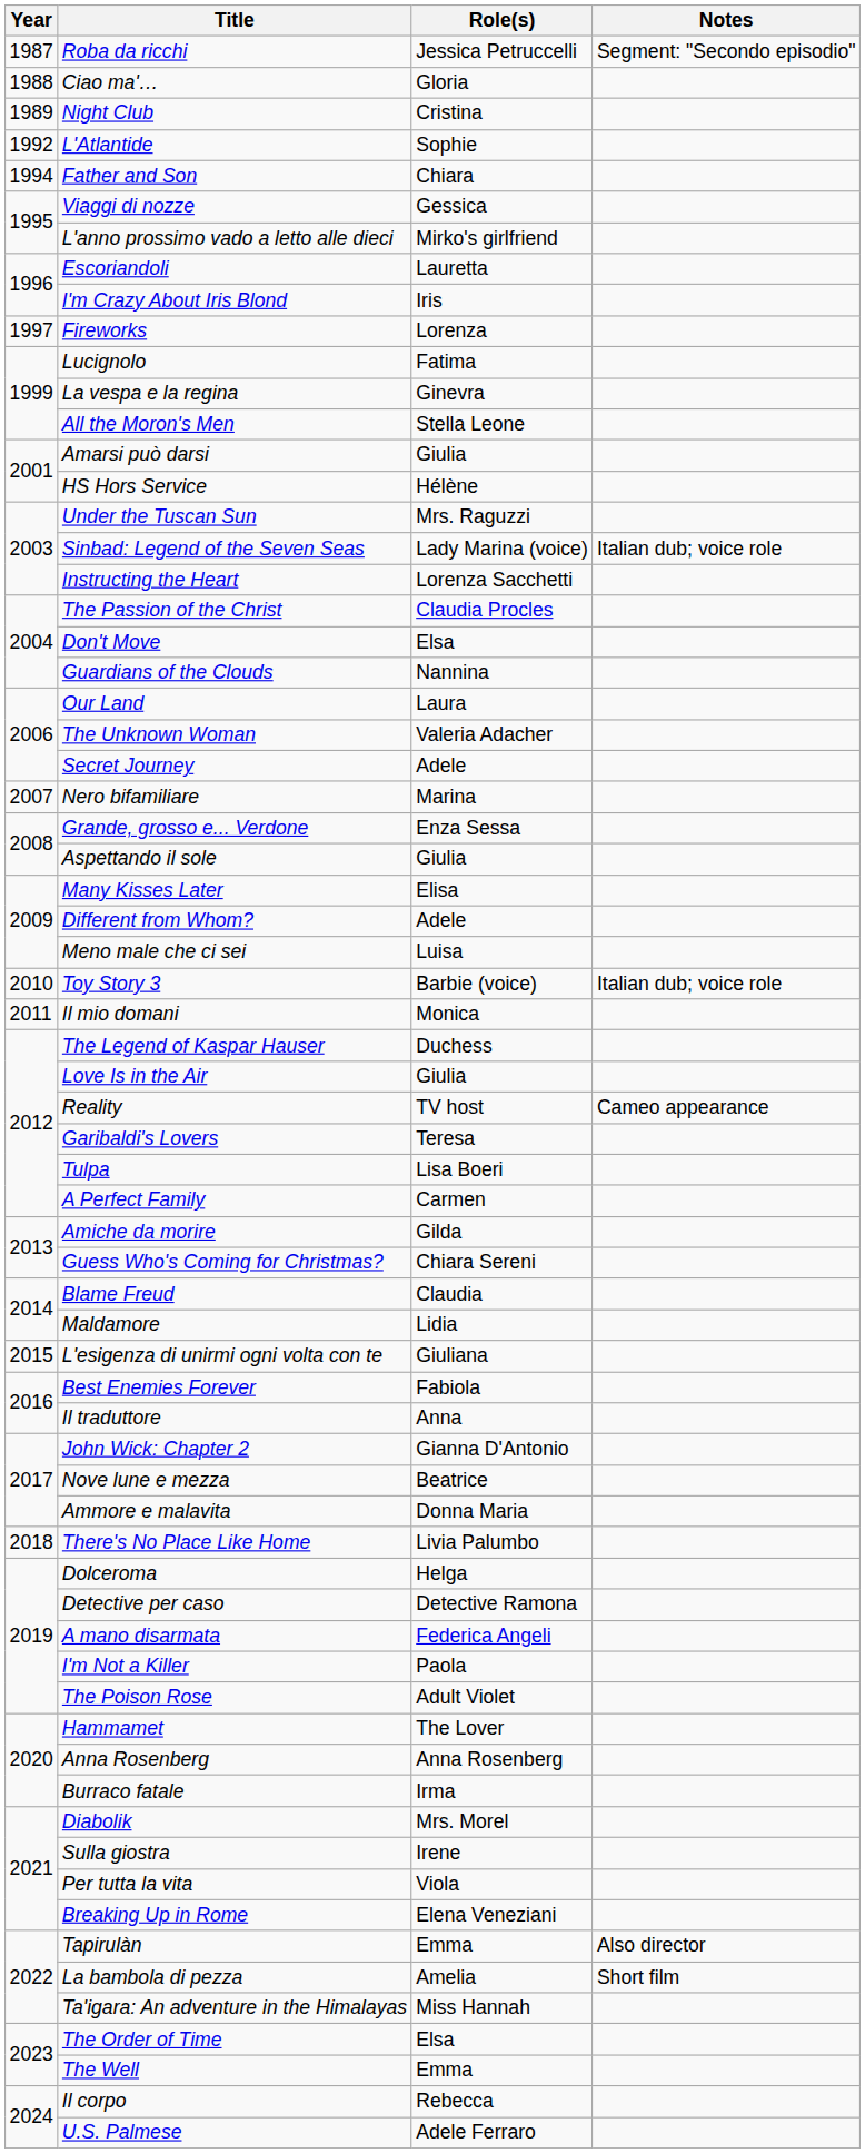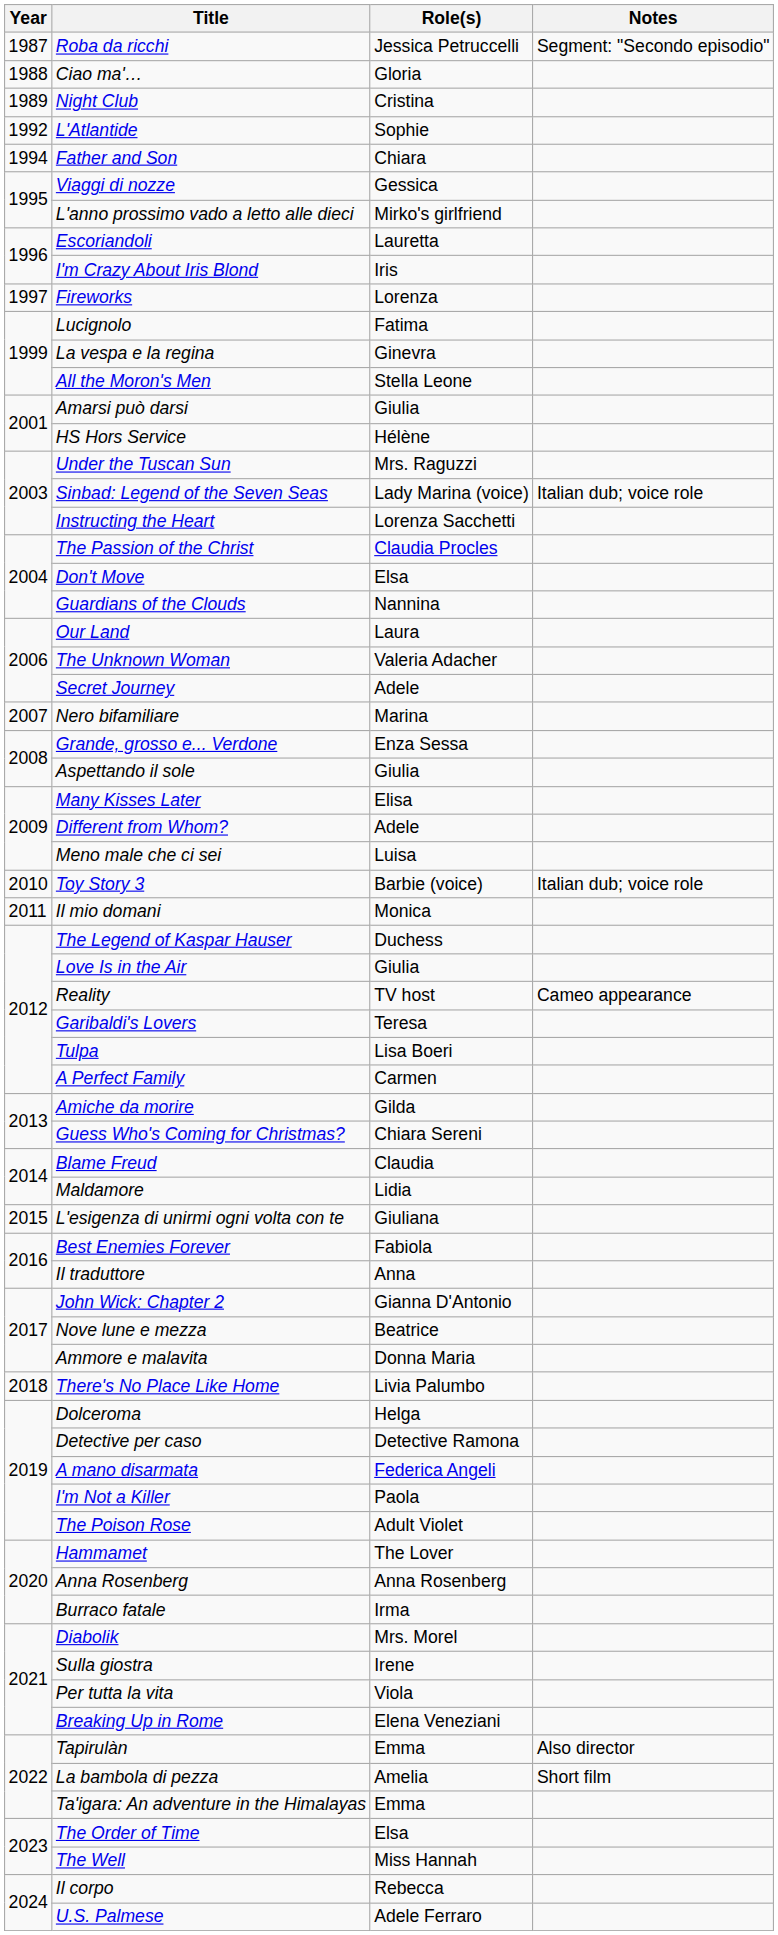Ta'igara: An adventure in the Himalayas | Role(s): Miss Hannah -> Emma
The Well | Role(s): Emma -> Miss Hannah
